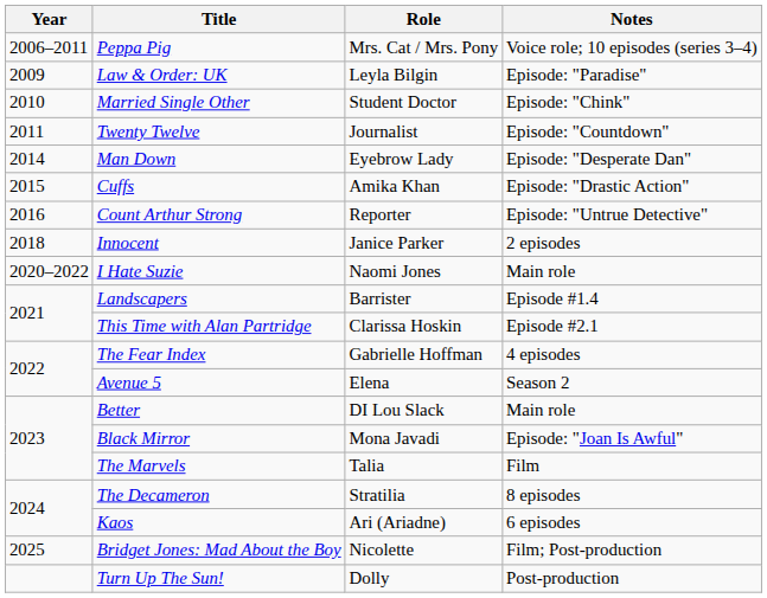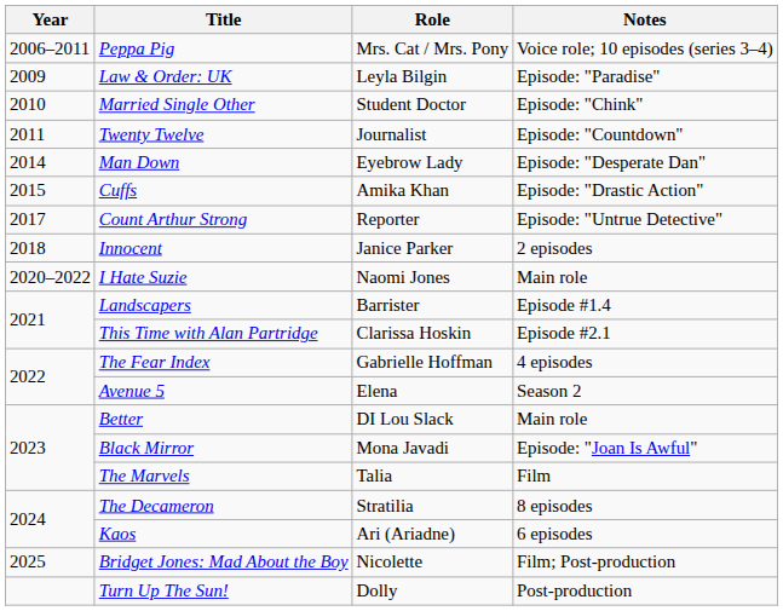Count Arthur Strong | Year: 2016 -> 2017
